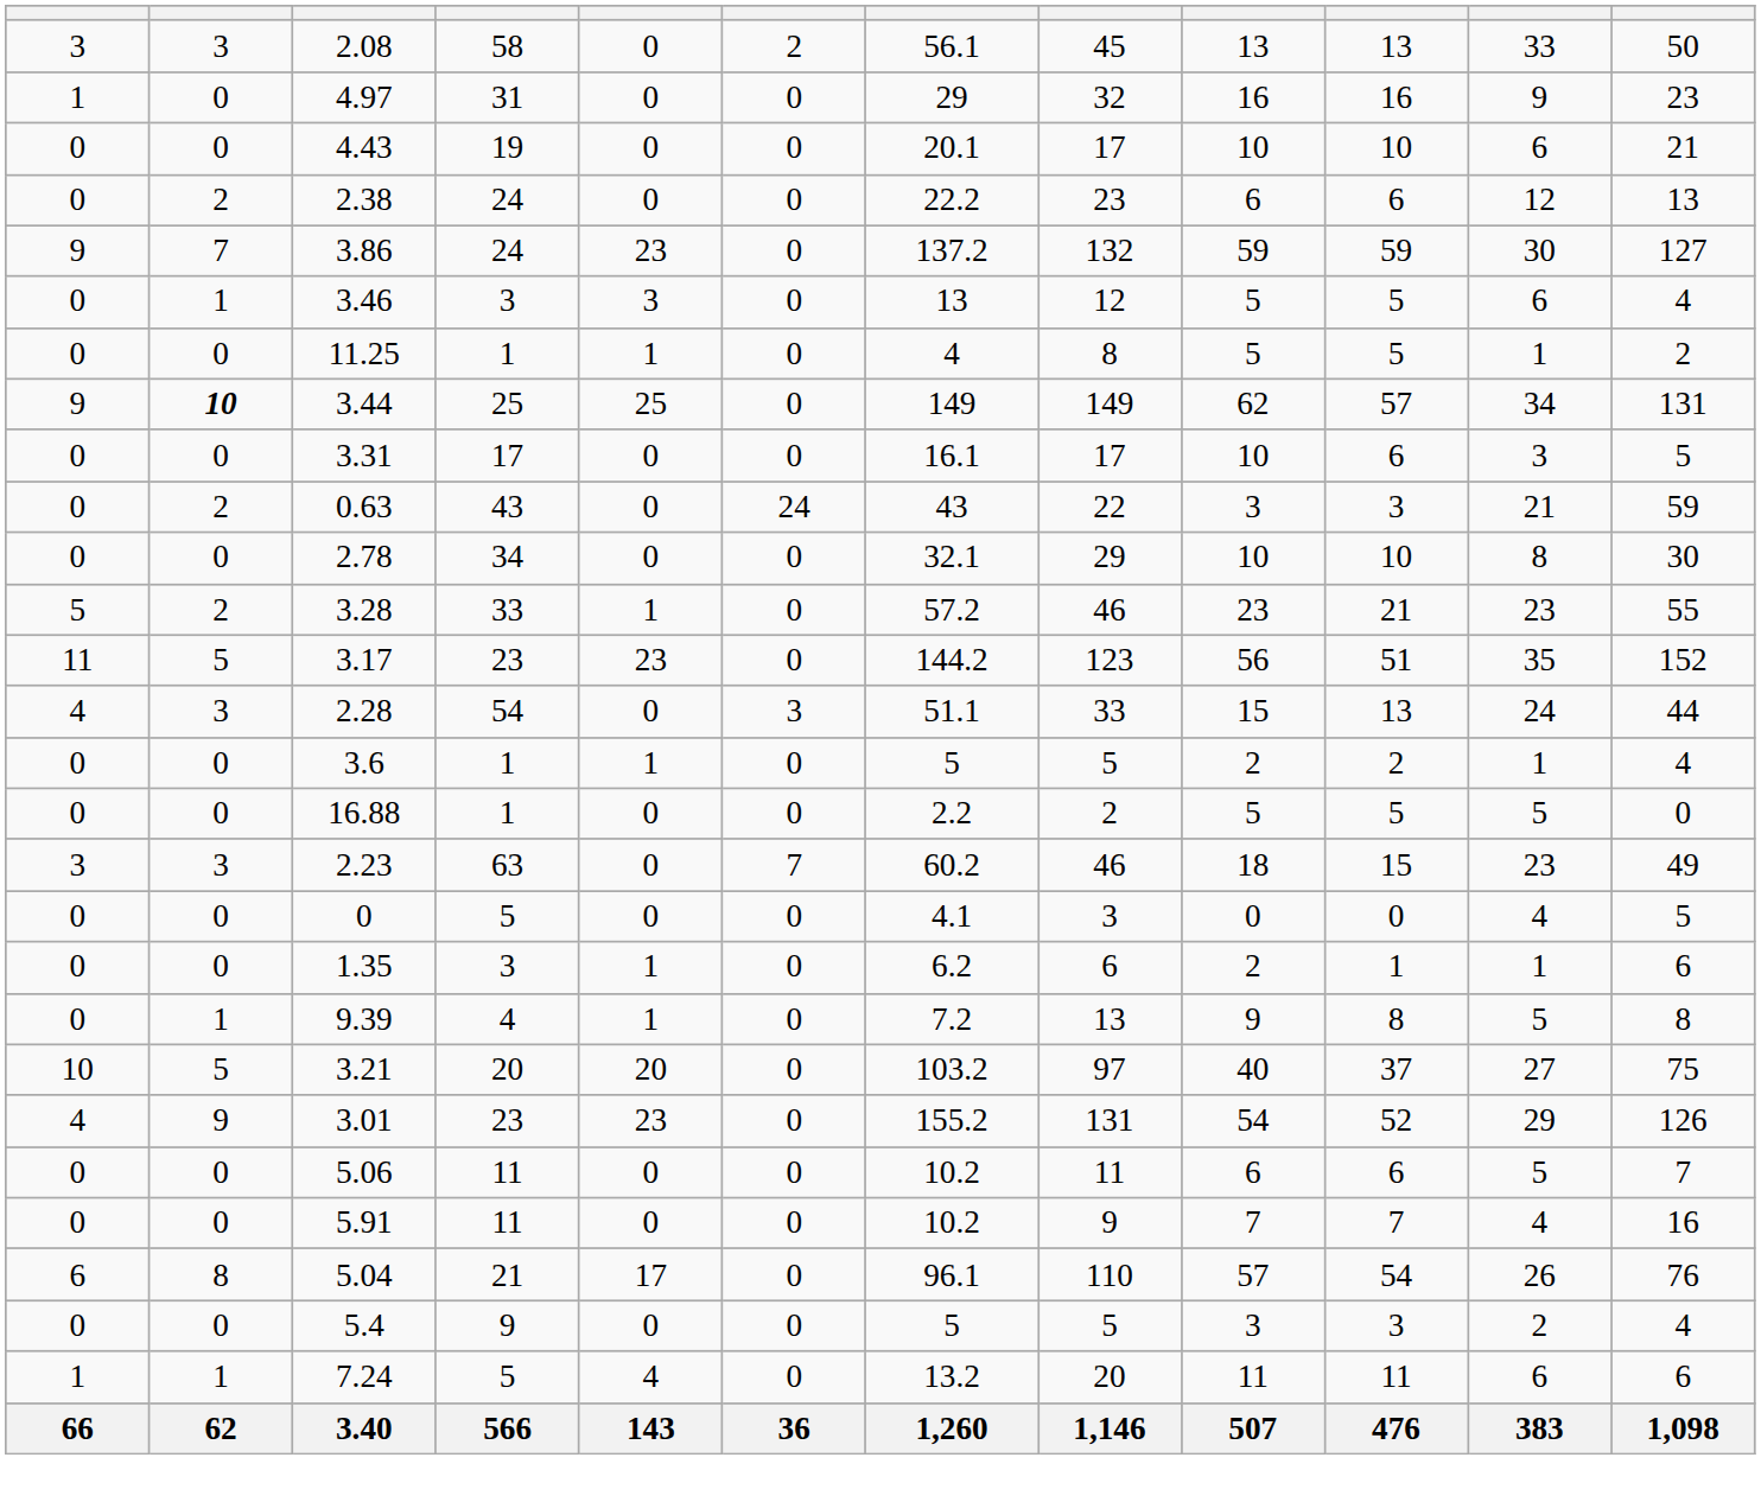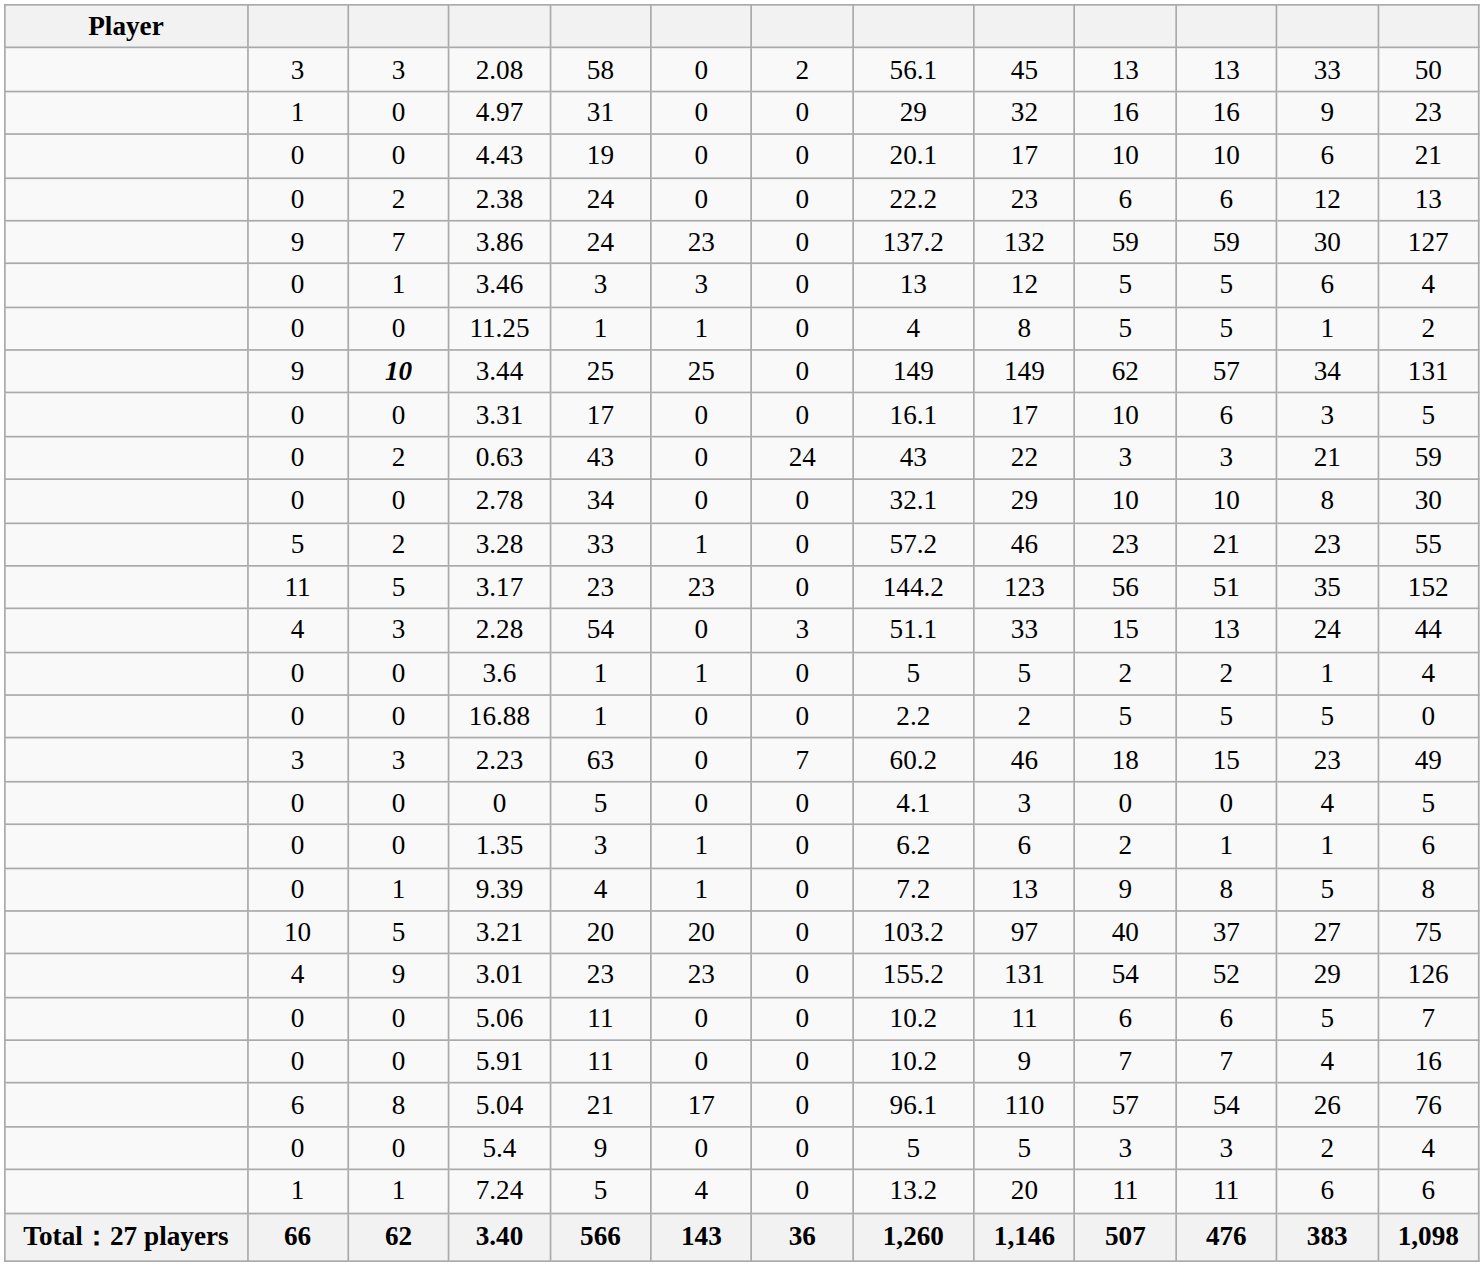+ column: Player | Total：27 players
